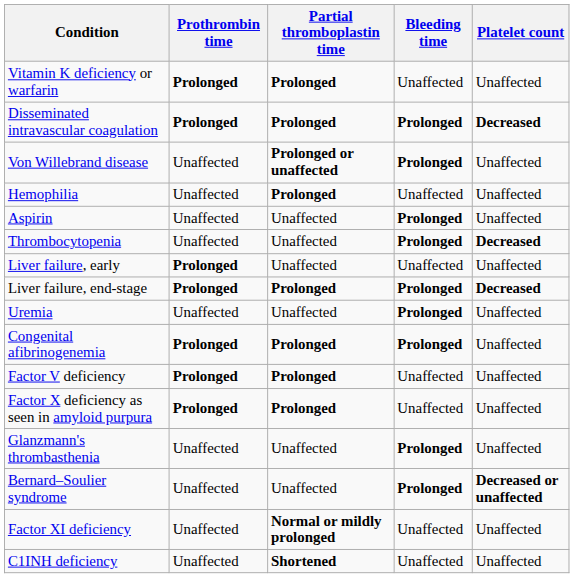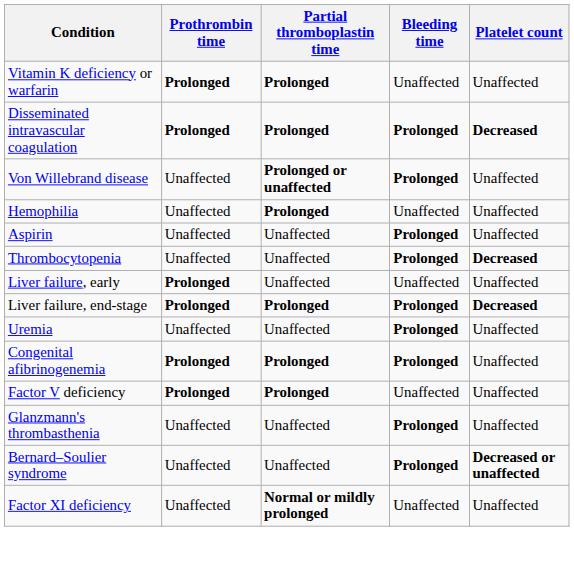- row: Factor X deficiency as seen in amyloid purpura | Prolonged | Prolonged | Unaffected | Unaffected
- row: C1INH deficiency | Unaffected | Shortened | Unaffected | Unaffected
